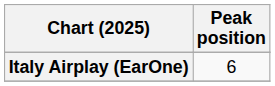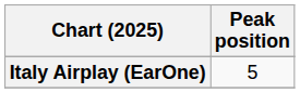Italy Airplay (EarOne) | Peak position: 6 -> 5
